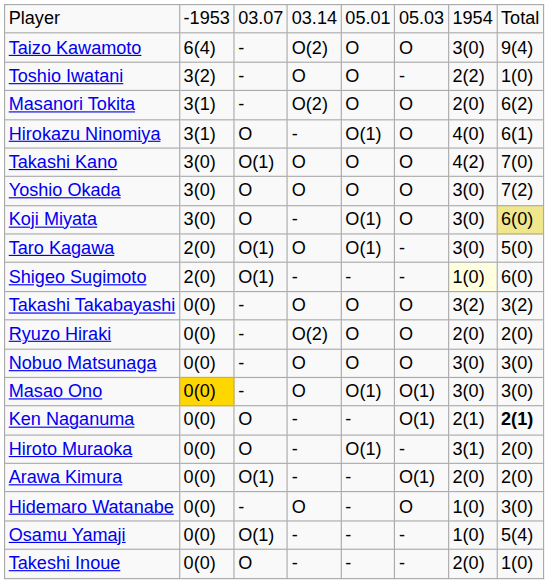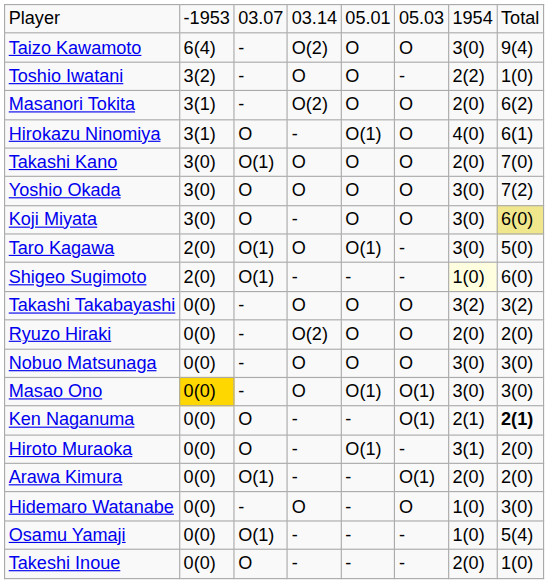Takashi Kano | column 7: 4(2) -> 2(0)
Koji Miyata | column 5: O(1) -> O
